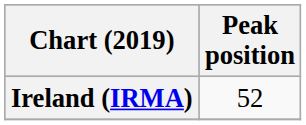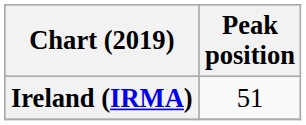Ireland (IRMA) | Peak position: 52 -> 51
